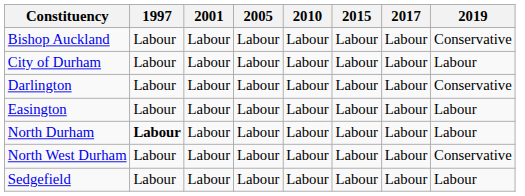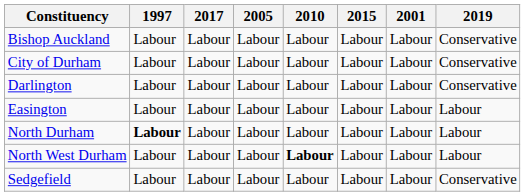columns swapped: 2001 <-> 2017
City of Durham | 2019: Labour -> Conservative
North West Durham | 2010: normal -> bold
North West Durham | 2019: Conservative -> Labour
Sedgefield | 2019: Labour -> Conservative
